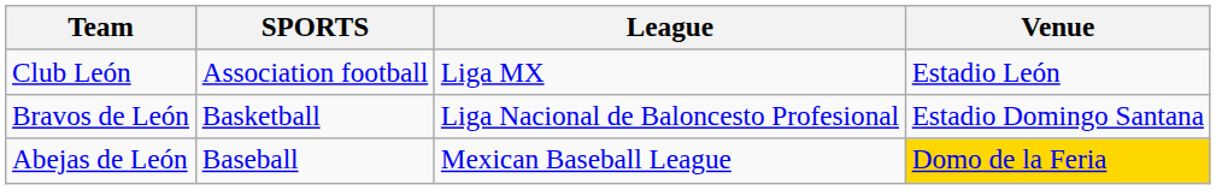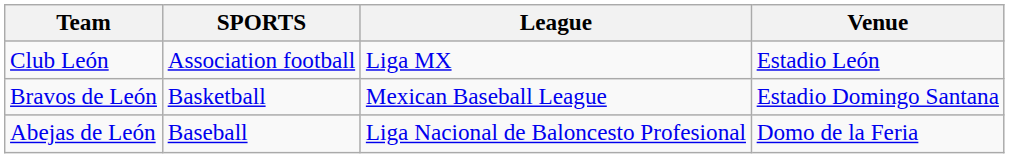Bravos de León | League: Liga Nacional de Baloncesto Profesional -> Mexican Baseball League
Abejas de León | League: Mexican Baseball League -> Liga Nacional de Baloncesto Profesional
Abejas de León | Venue: gold background -> no background
